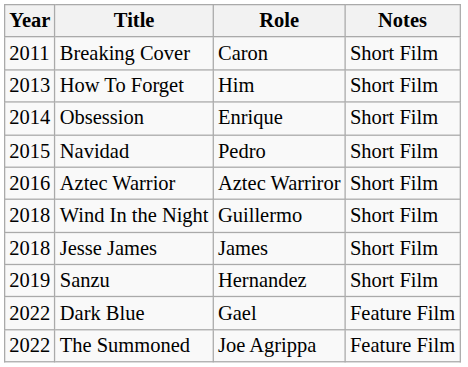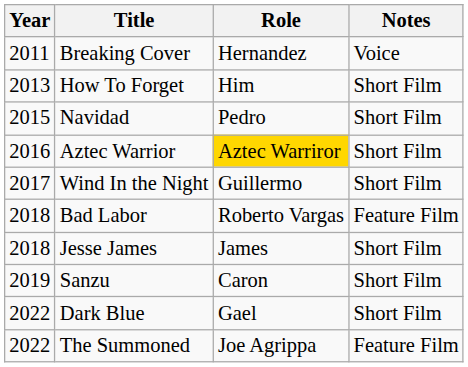Breaking Cover | Role: Caron -> Hernandez
Breaking Cover | Notes: Short Film -> Voice
- row: 2014 | Obsession | Enrique | Short Film
Aztec Warrior | Role: no background -> gold background
Wind In the Night | Year: 2018 -> 2017
+ row: 2018 | Bad Labor | Roberto Vargas | Feature Film
Sanzu | Role: Hernandez -> Caron
Dark Blue | Notes: Feature Film -> Short Film
